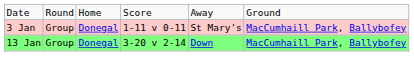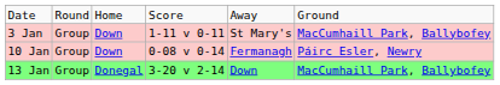3 Jan | column 3: Donegal -> Down
+ row: 10 Jan | Group | Down | 0-08 v 0-14 | Fermanagh | Páirc Esler, Newry
